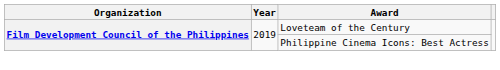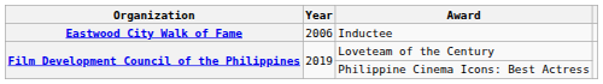+ row: Eastwood City Walk of Fame | 2006 | Inductee
